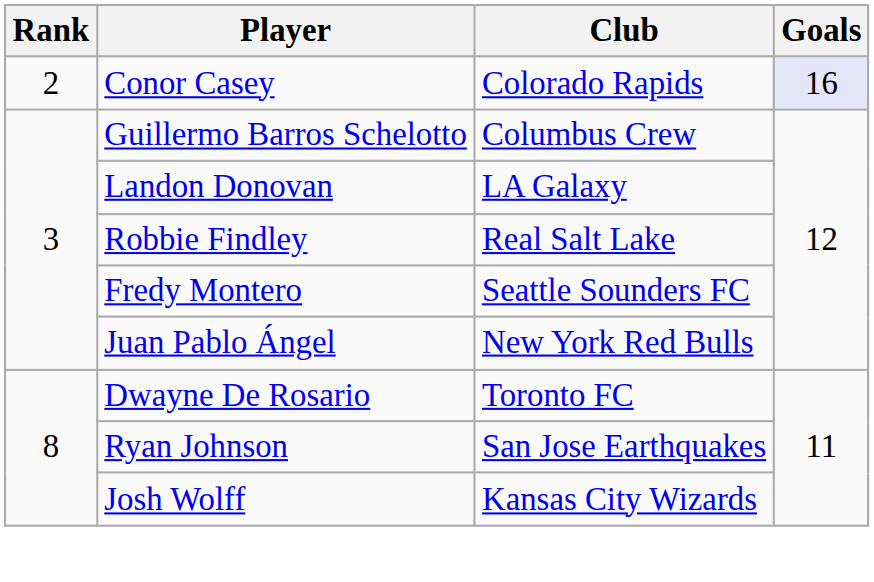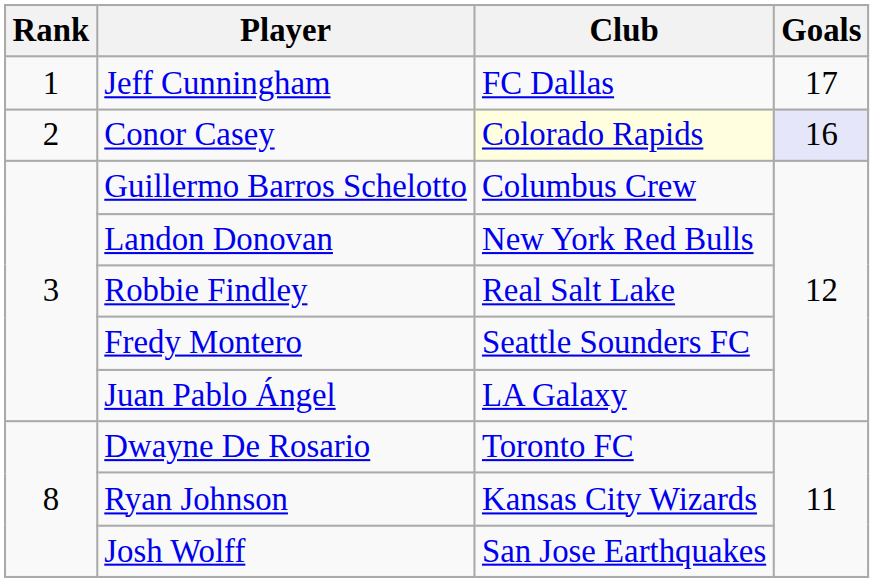+ row: 1 | Jeff Cunningham | FC Dallas | 17
Conor Casey | Club: no background -> lightyellow background
Landon Donovan | Club: LA Galaxy -> New York Red Bulls
Juan Pablo Ángel | Club: New York Red Bulls -> LA Galaxy
Ryan Johnson | Club: San Jose Earthquakes -> Kansas City Wizards
Josh Wolff | Club: Kansas City Wizards -> San Jose Earthquakes
